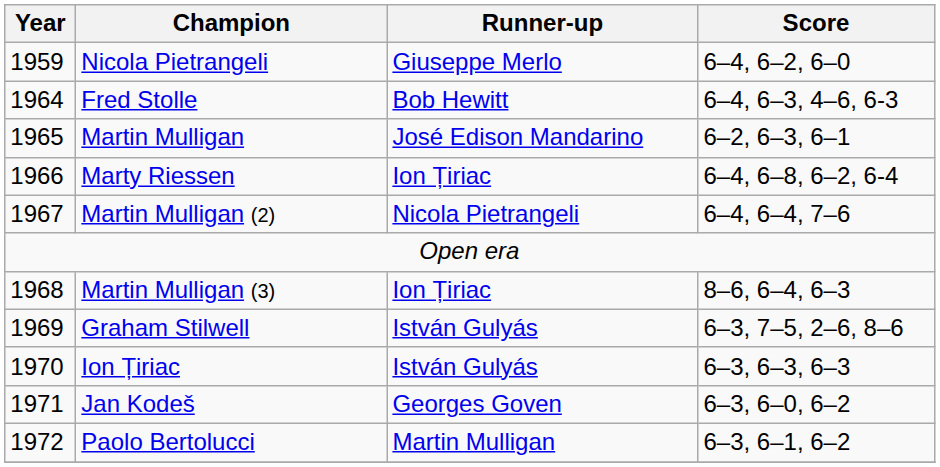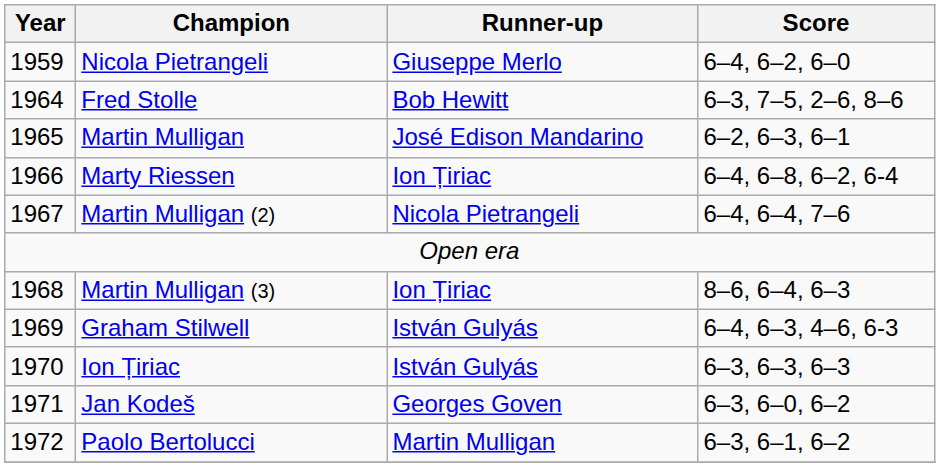Fred Stolle | Score: 6–4, 6–3, 4–6, 6-3 -> 6–3, 7–5, 2–6, 8–6
Graham Stilwell | Score: 6–3, 7–5, 2–6, 8–6 -> 6–4, 6–3, 4–6, 6-3
